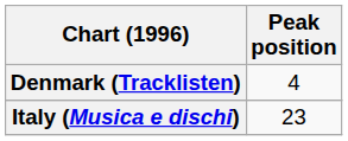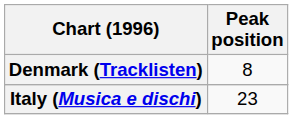Denmark (Tracklisten) | Peak position: 4 -> 8
